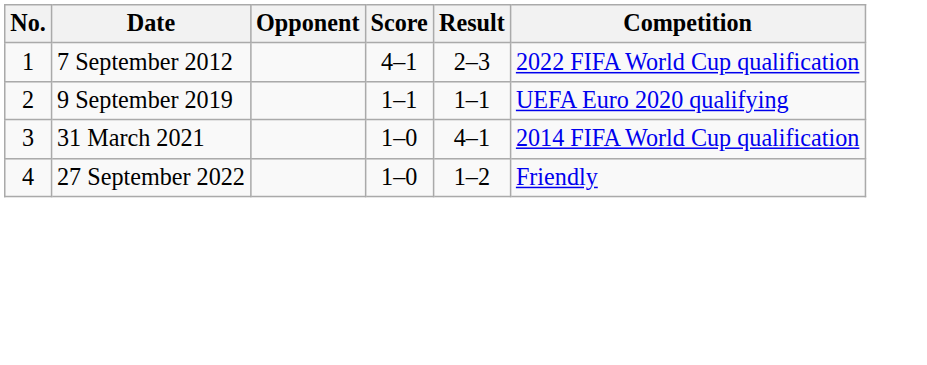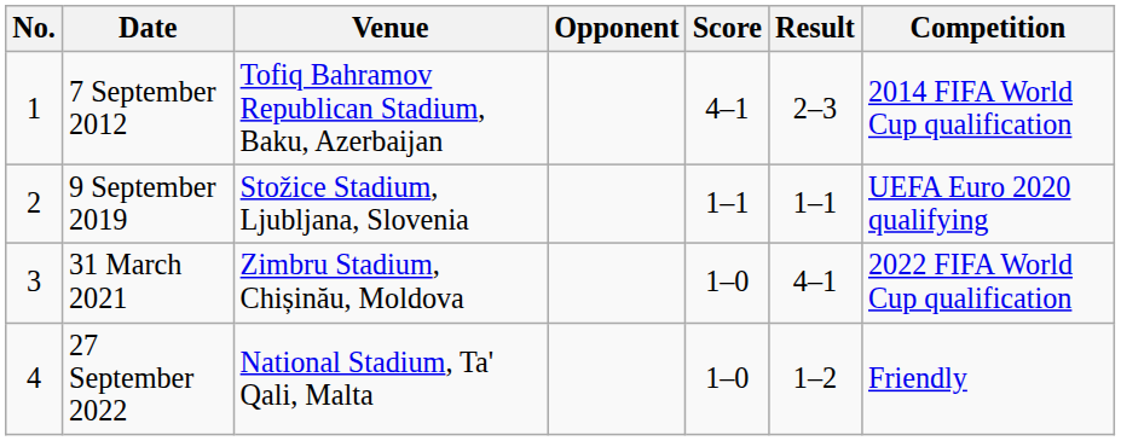+ column: Venue | Tofiq Bahramov Republican Stadium, Baku, Azerbaijan | Stožice Stadium, Ljubljana, Slovenia | Zimbru Stadium, Chișinău, Moldova | National Stadium, Ta' Qali, Malta
7 September 2012 | Competition: 2022 FIFA World Cup qualification -> 2014 FIFA World Cup qualification
31 March 2021 | Competition: 2014 FIFA World Cup qualification -> 2022 FIFA World Cup qualification
